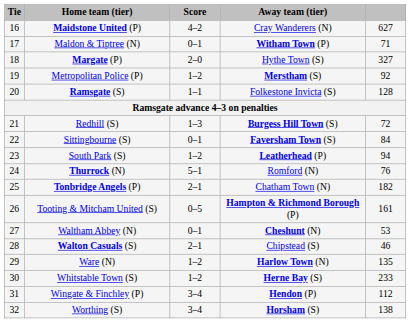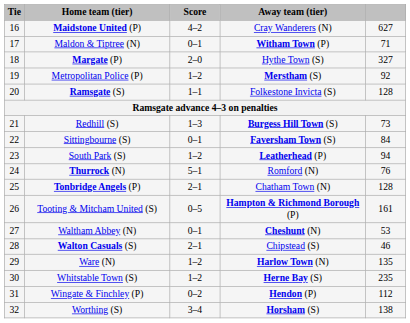Redhill (S) | column 5: 72 -> 73
Tonbridge Angels (P) | column 5: 182 -> 128
Whitstable Town (S) | column 5: 233 -> 235
Wingate & Finchley (P) | Score: 3–4 -> 0–2
